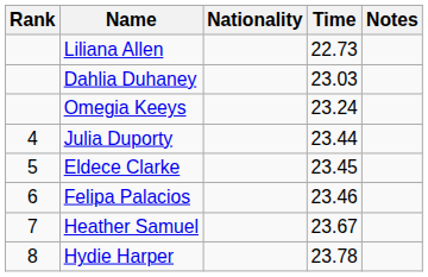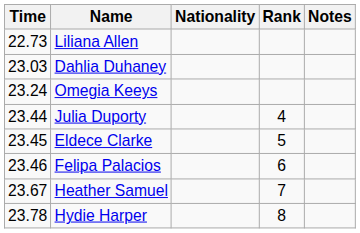columns swapped: Rank <-> Time
